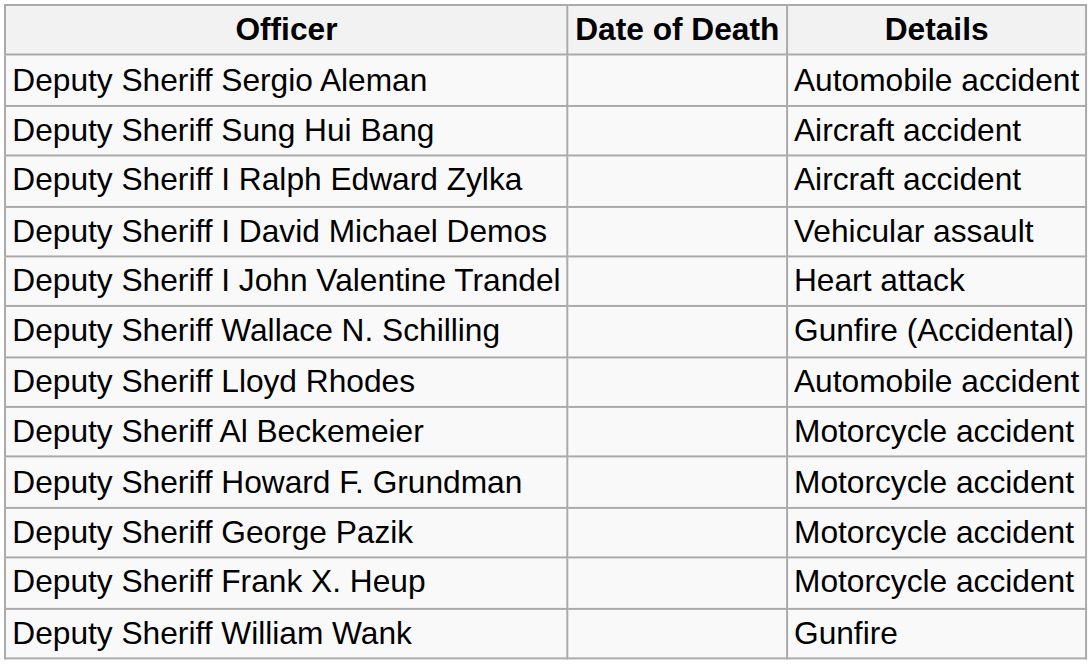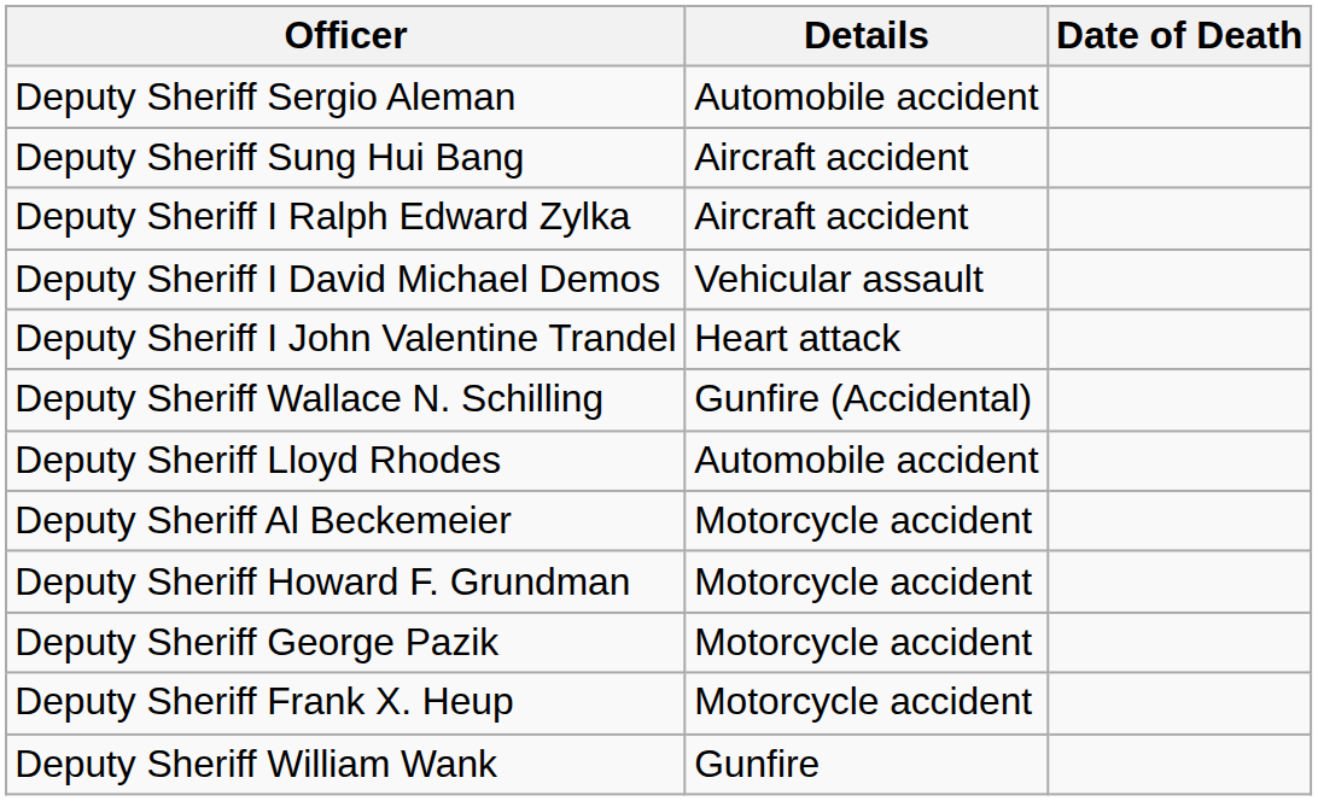columns swapped: Date of Death <-> Details
